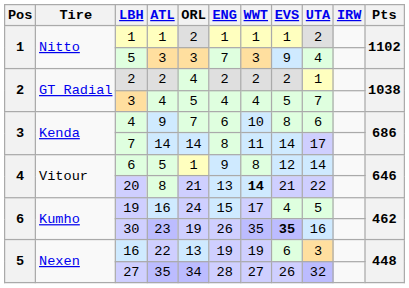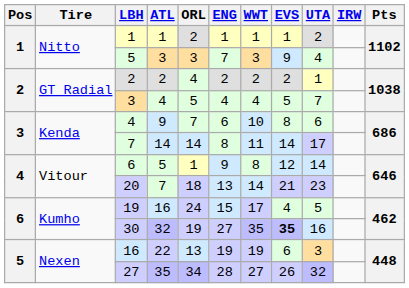20 | ATL: 8 -> 7
20 | ORL: 21 -> 18
20 | WWT: bold -> normal
20 | UTA: 22 -> 23
30 | ATL: 23 -> 32
30 | ENG: 26 -> 27
